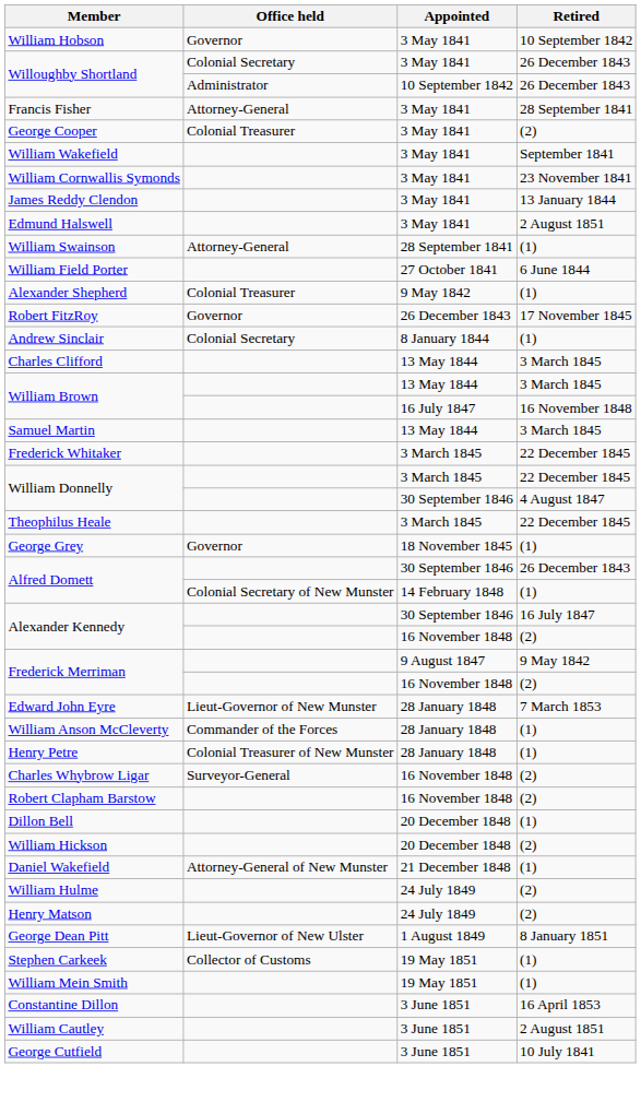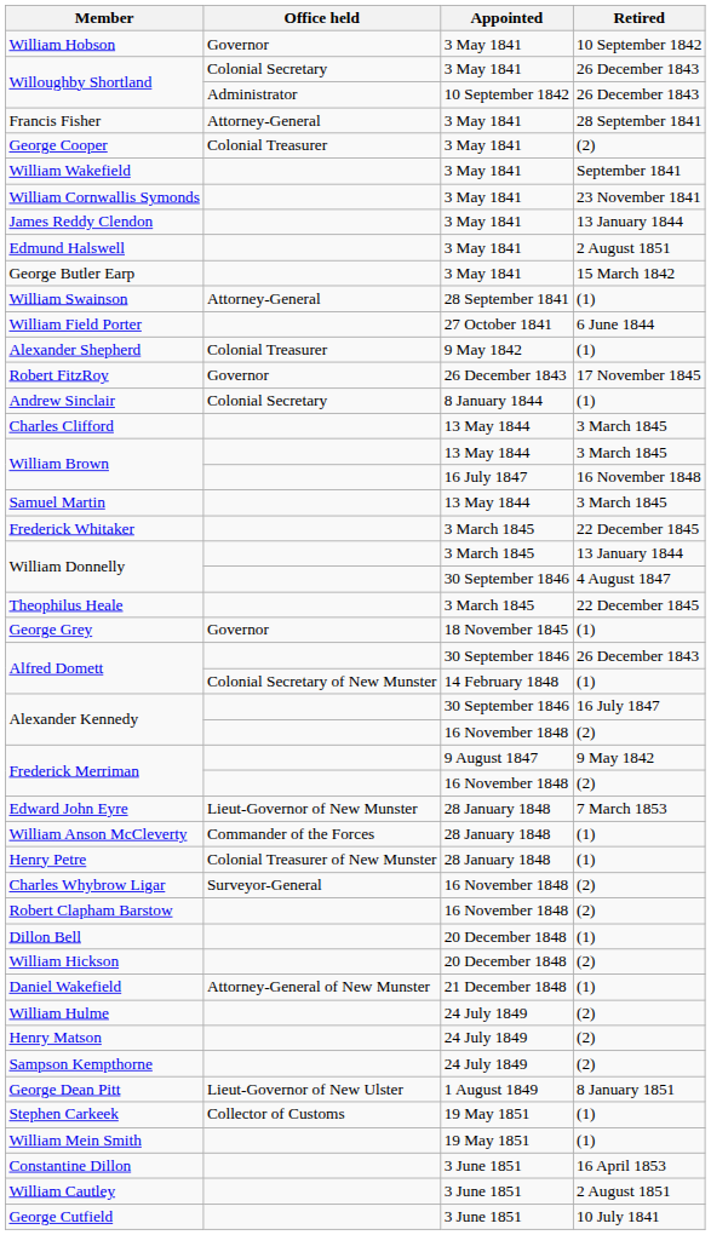+ row: George Butler Earp | 3 May 1841 | 15 March 1842
William Donnelly / 3 March 1845 | Retired: 22 December 1845 -> 13 January 1844
+ row: Sampson Kempthorne | 24 July 1849 | (2)
